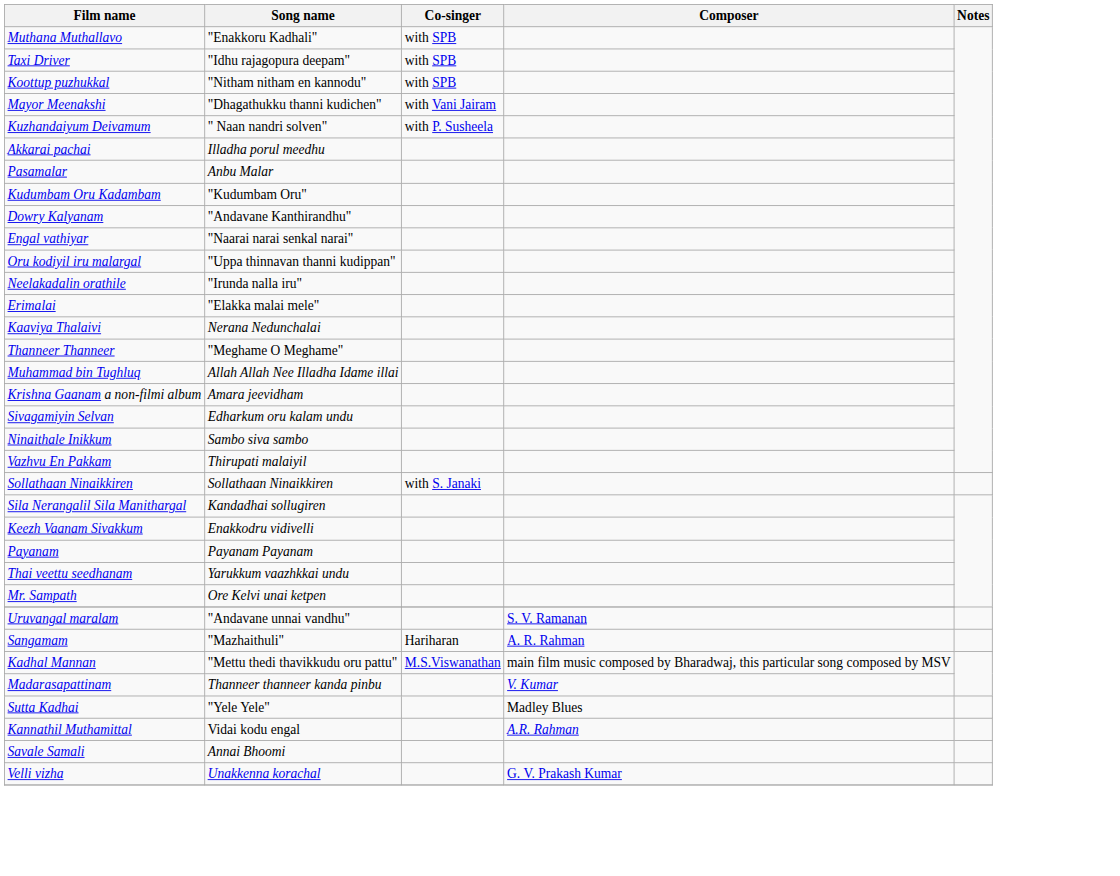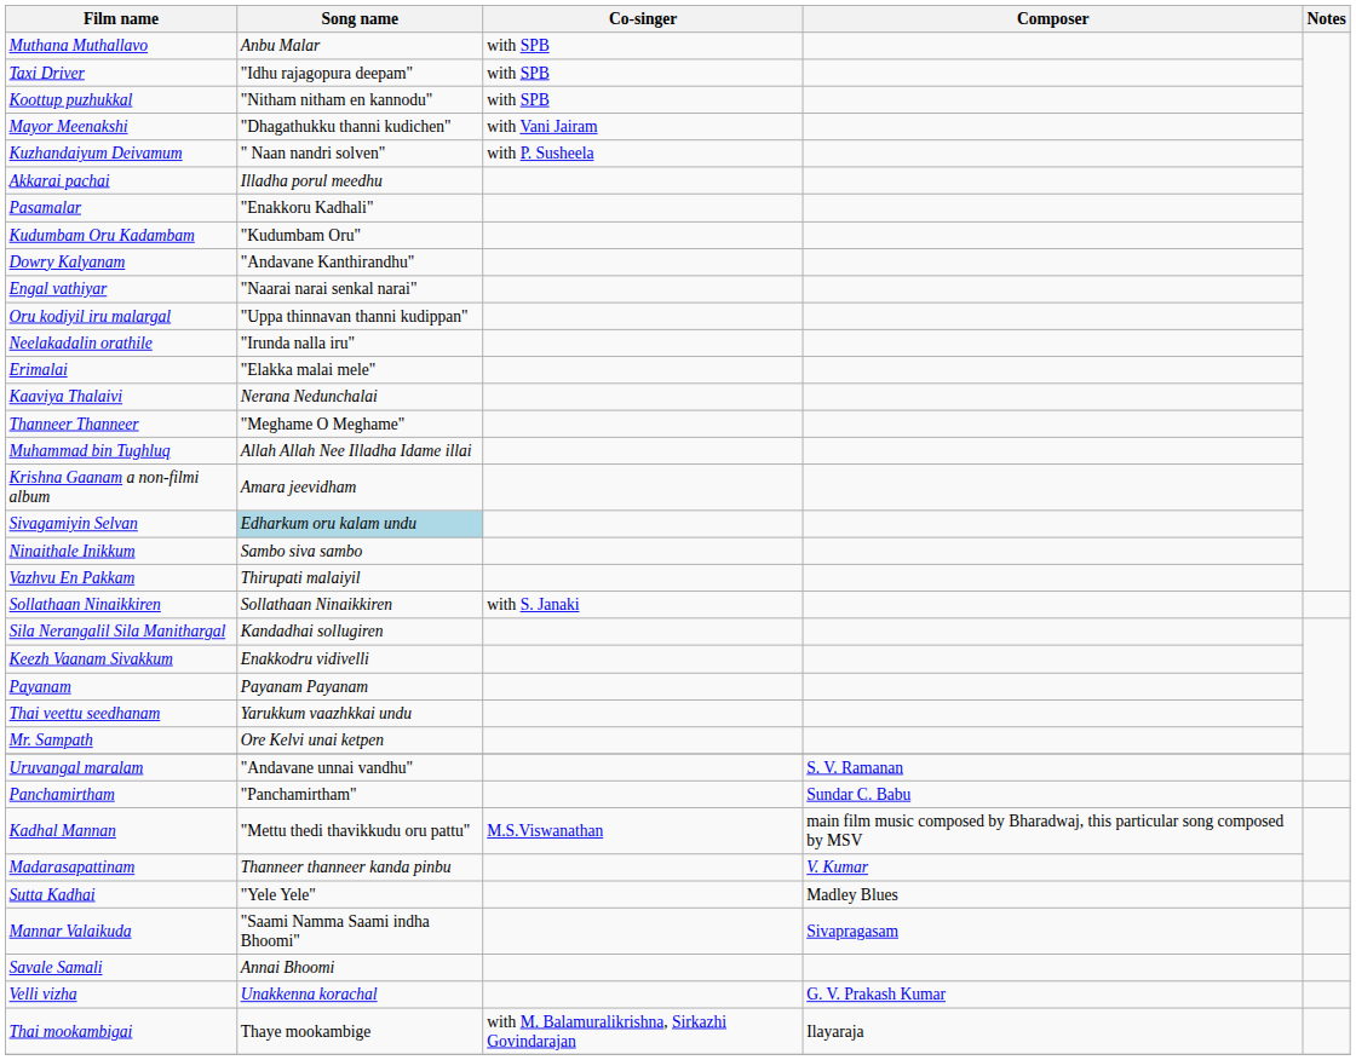Muthana Muthallavo | Song name: "Enakkoru Kadhali" -> Anbu Malar
Pasamalar | Song name: Anbu Malar -> "Enakkoru Kadhali"
Sivagamiyin Selvan | Song name: no background -> lightblue background
- row: Sangamam | "Mazhaithuli" | Hariharan | A. R. Rahman
+ row: Panchamirtham | "Panchamirtham" | Sundar C. Babu
- row: Kannathil Muthamittal | Vidai kodu engal | A.R. Rahman
+ row: Mannar Valaikuda | "Saami Namma Saami indha Bhoomi" | Sivapragasam
+ row: Thai mookambigai | Thaye mookambige | with M. Balamuralikrishna, Sirkazhi Govindarajan | Ilayaraja
